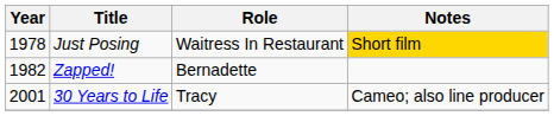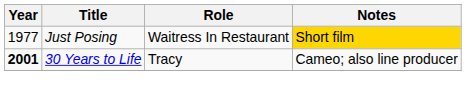Just Posing | Year: 1978 -> 1977
- row: 1982 | Zapped! | Bernadette
30 Years to Life | Year: normal -> bold
